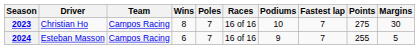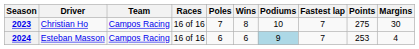columns swapped: Races <-> Wins
2024 | Poles: 7 -> 6
2024 | Podiums: no background -> lightblue background
2024 | Points: 255 -> 253
2024 | Margins: 5 -> 4
